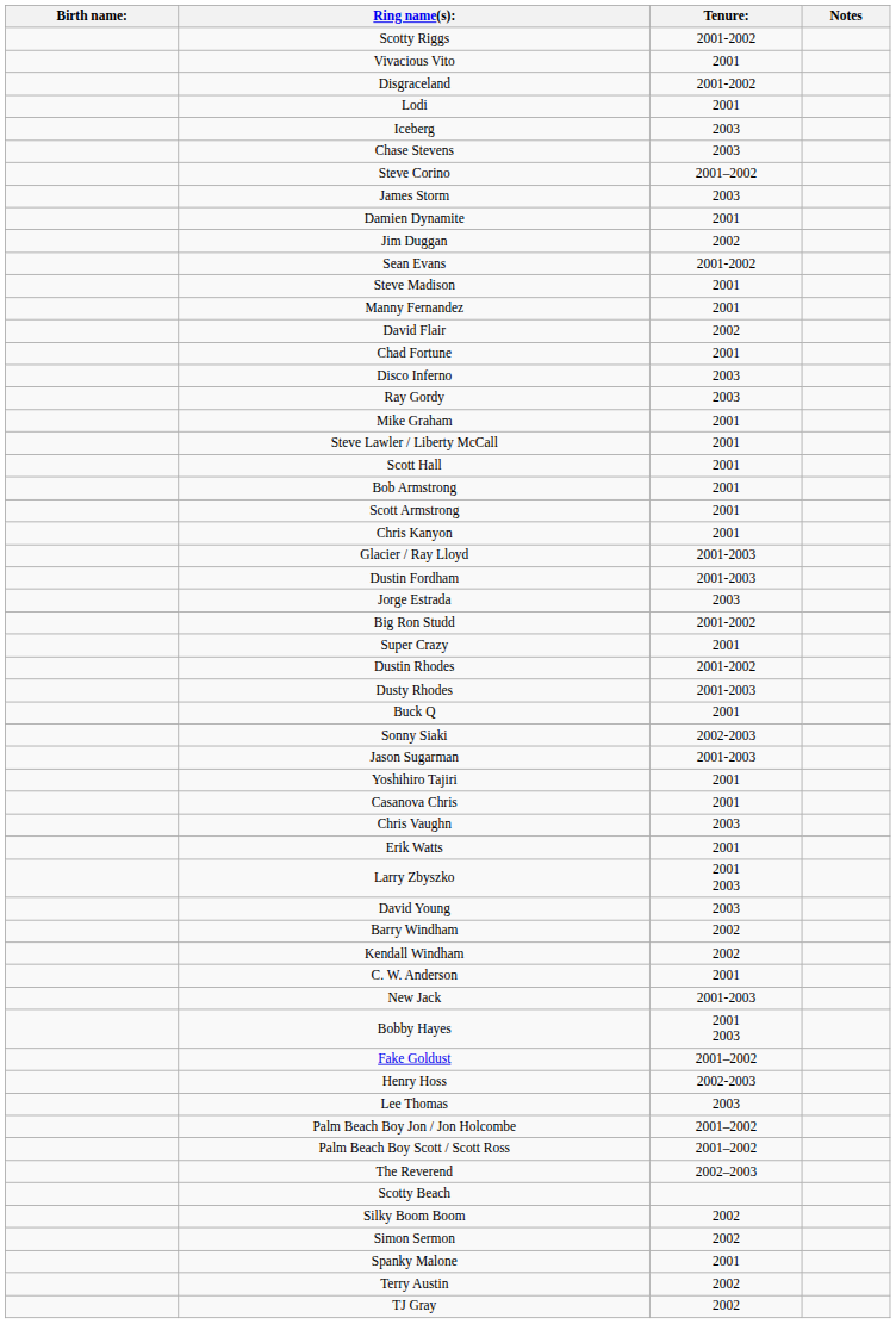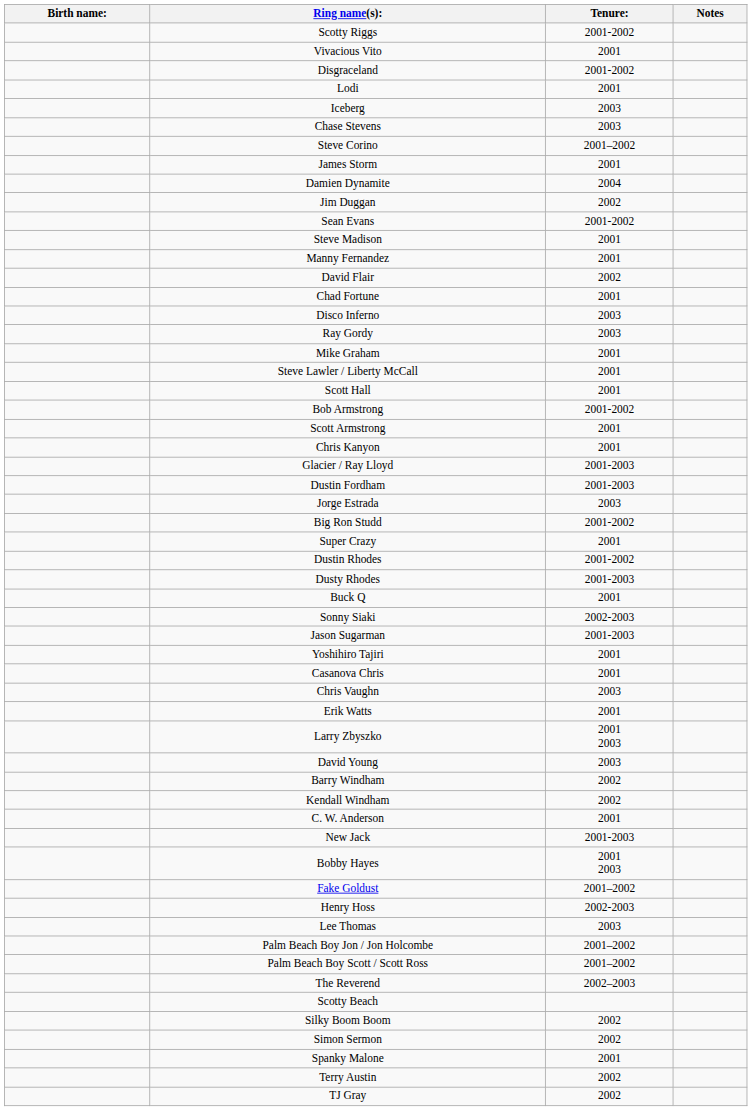James Storm | Tenure:: 2003 -> 2001
Damien Dynamite | Tenure:: 2001 -> 2004
Bob Armstrong | Tenure:: 2001 -> 2001-2002
